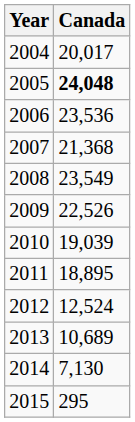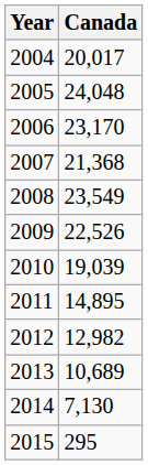2005 | Canada: bold -> normal
2006 | Canada: 23,536 -> 23,170
2011 | Canada: 18,895 -> 14,895
2012 | Canada: 12,524 -> 12,982
